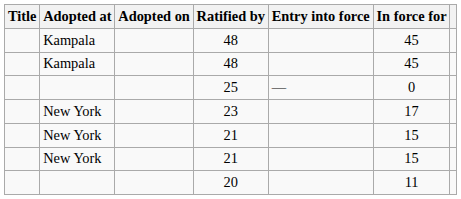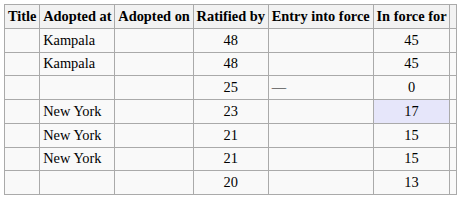23 | In force for: no background -> lavender background
20 | In force for: 11 -> 13
